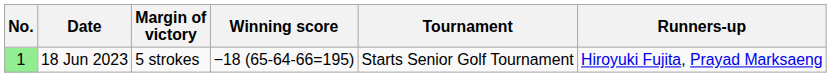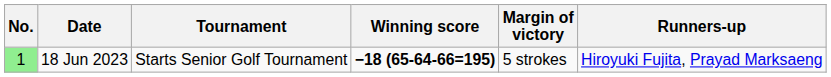columns swapped: Tournament <-> Margin of victory
18 Jun 2023 | Winning score: normal -> bold
